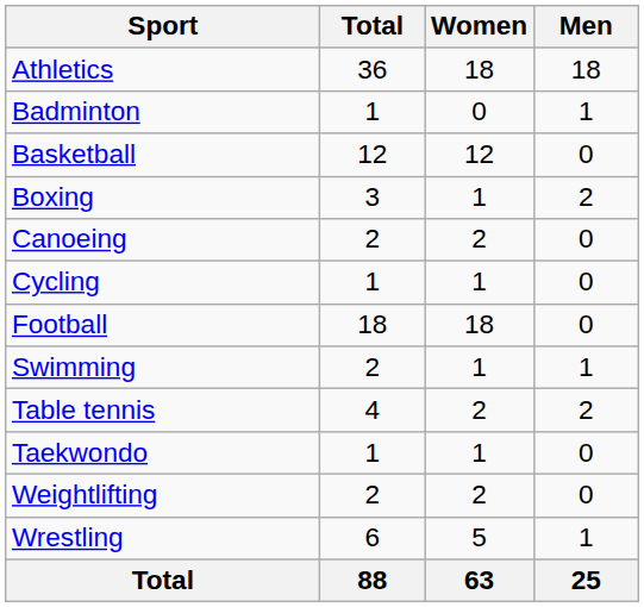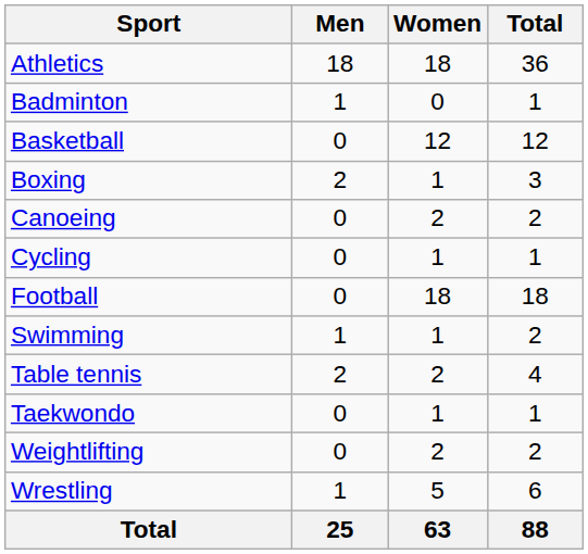columns swapped: Men <-> Total
